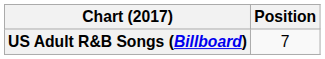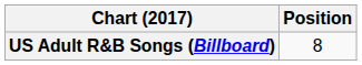US Adult R&B Songs (Billboard) | Position: 7 -> 8
